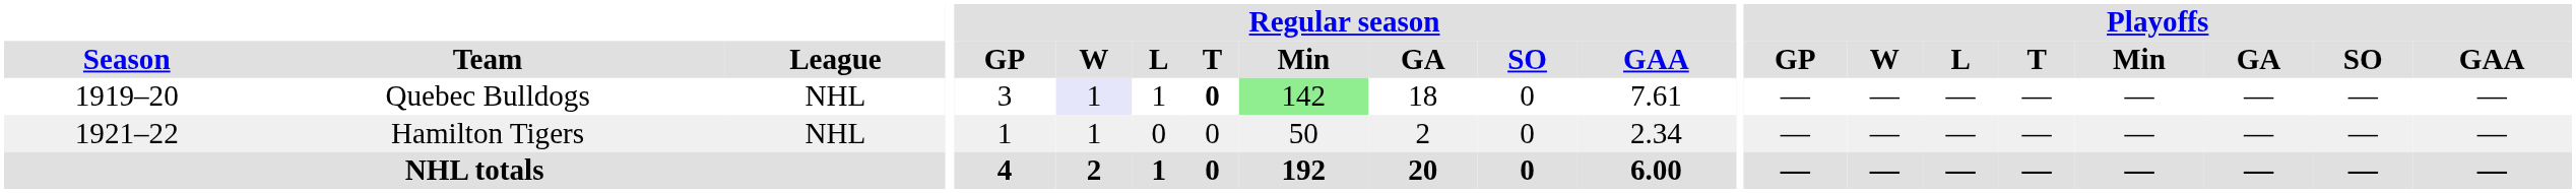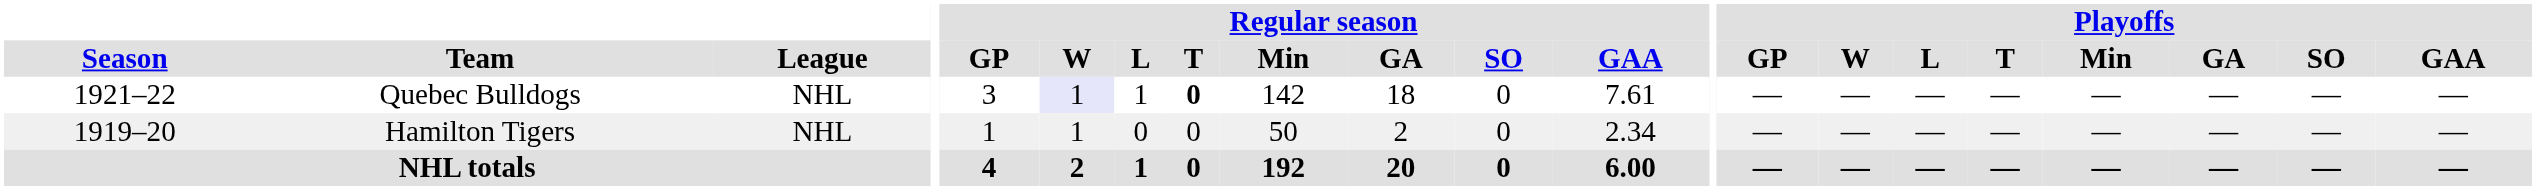Quebec Bulldogs | Season: 1919–20 -> 1921–22
Quebec Bulldogs | Regular season / Min: lightgreen background -> no background
Hamilton Tigers | Season: 1921–22 -> 1919–20
